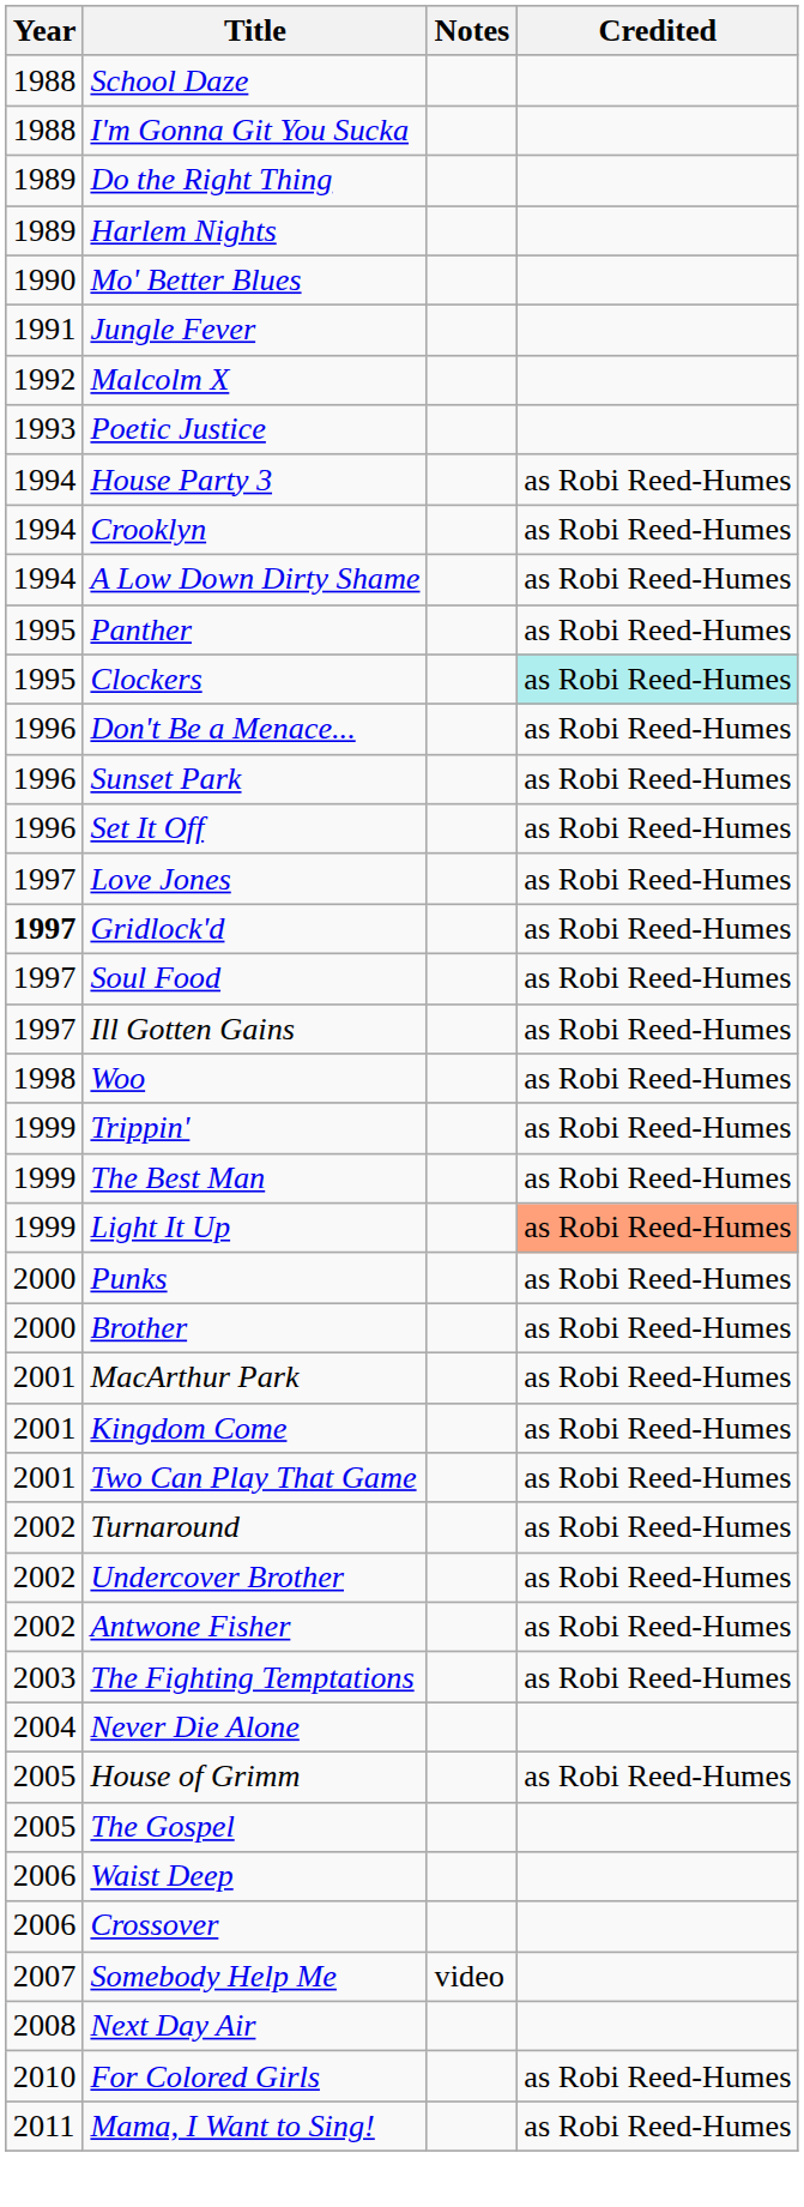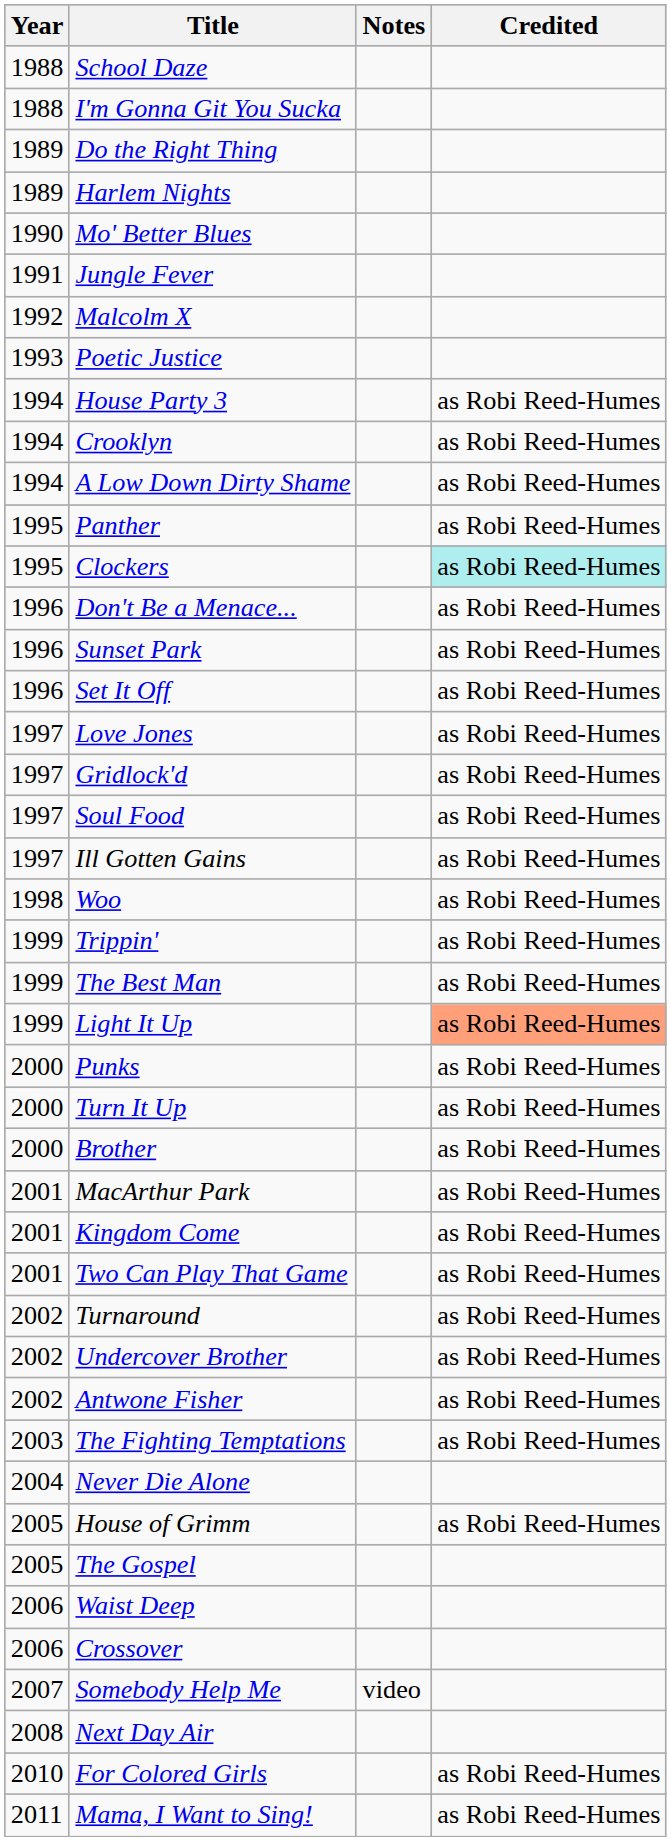Gridlock'd | Year: bold -> normal
+ row: 2000 | Turn It Up | as Robi Reed-Humes
